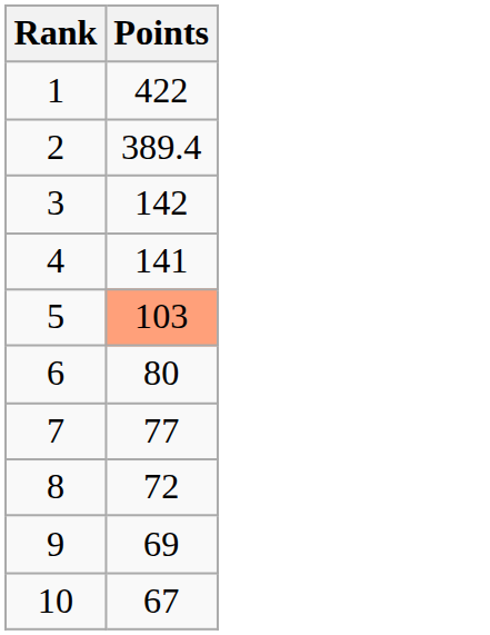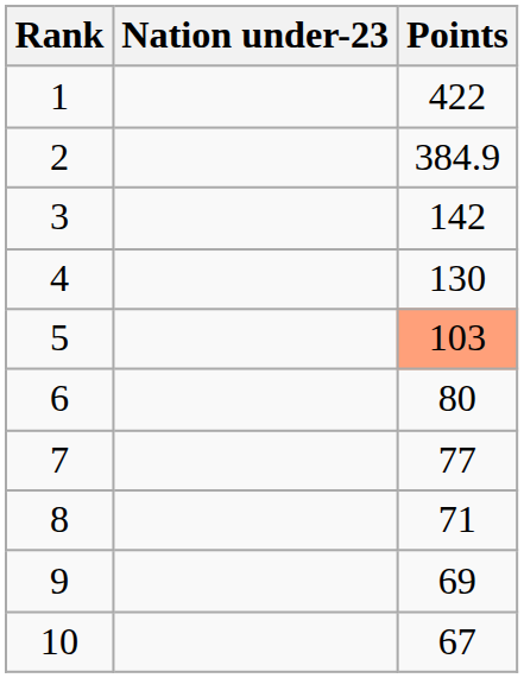+ column: Nation under-23
2 | Points: 389.4 -> 384.9
4 | Points: 141 -> 130
8 | Points: 72 -> 71
